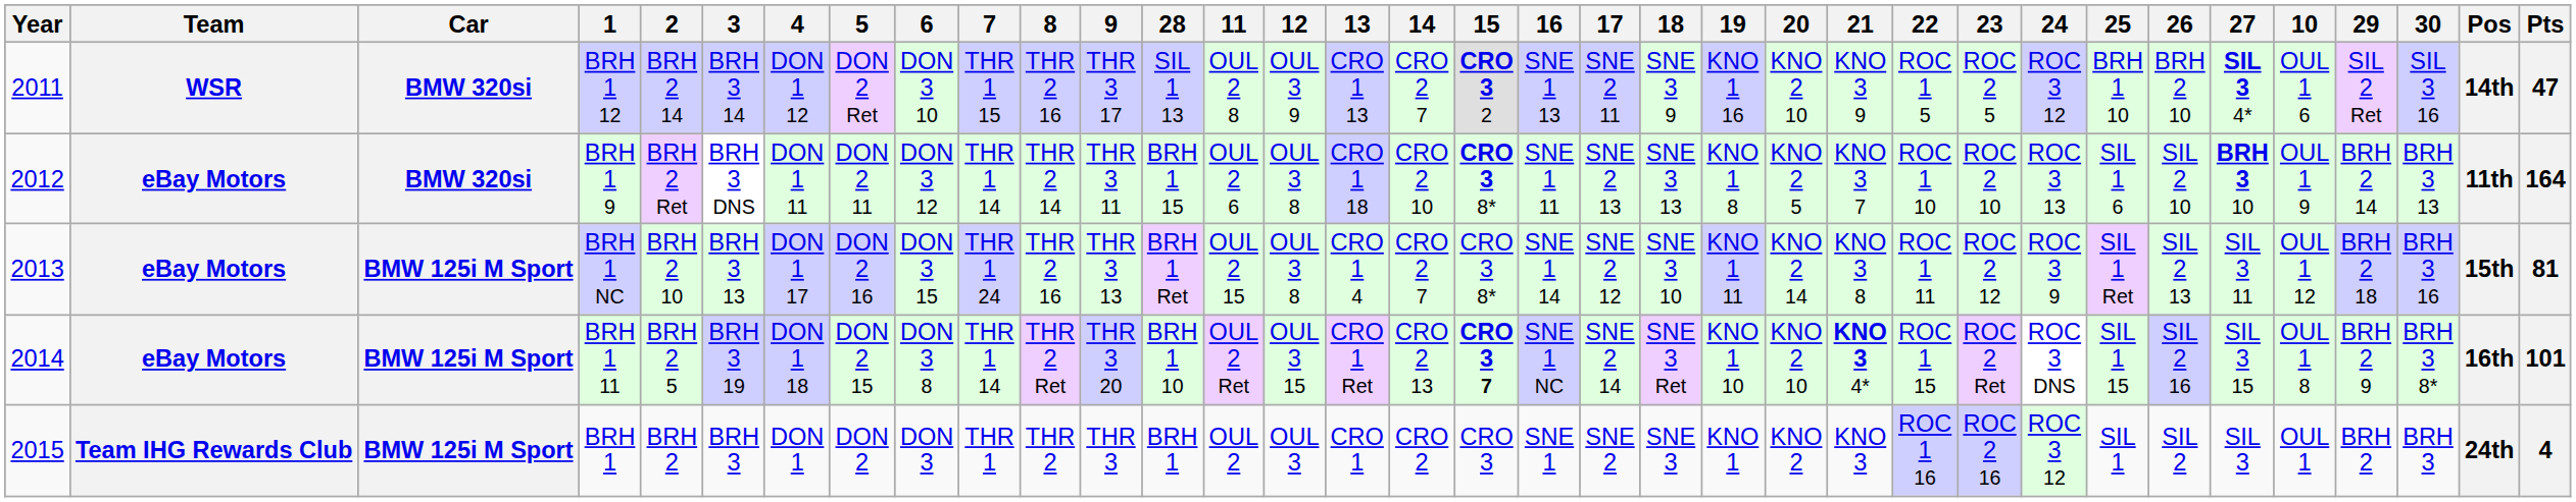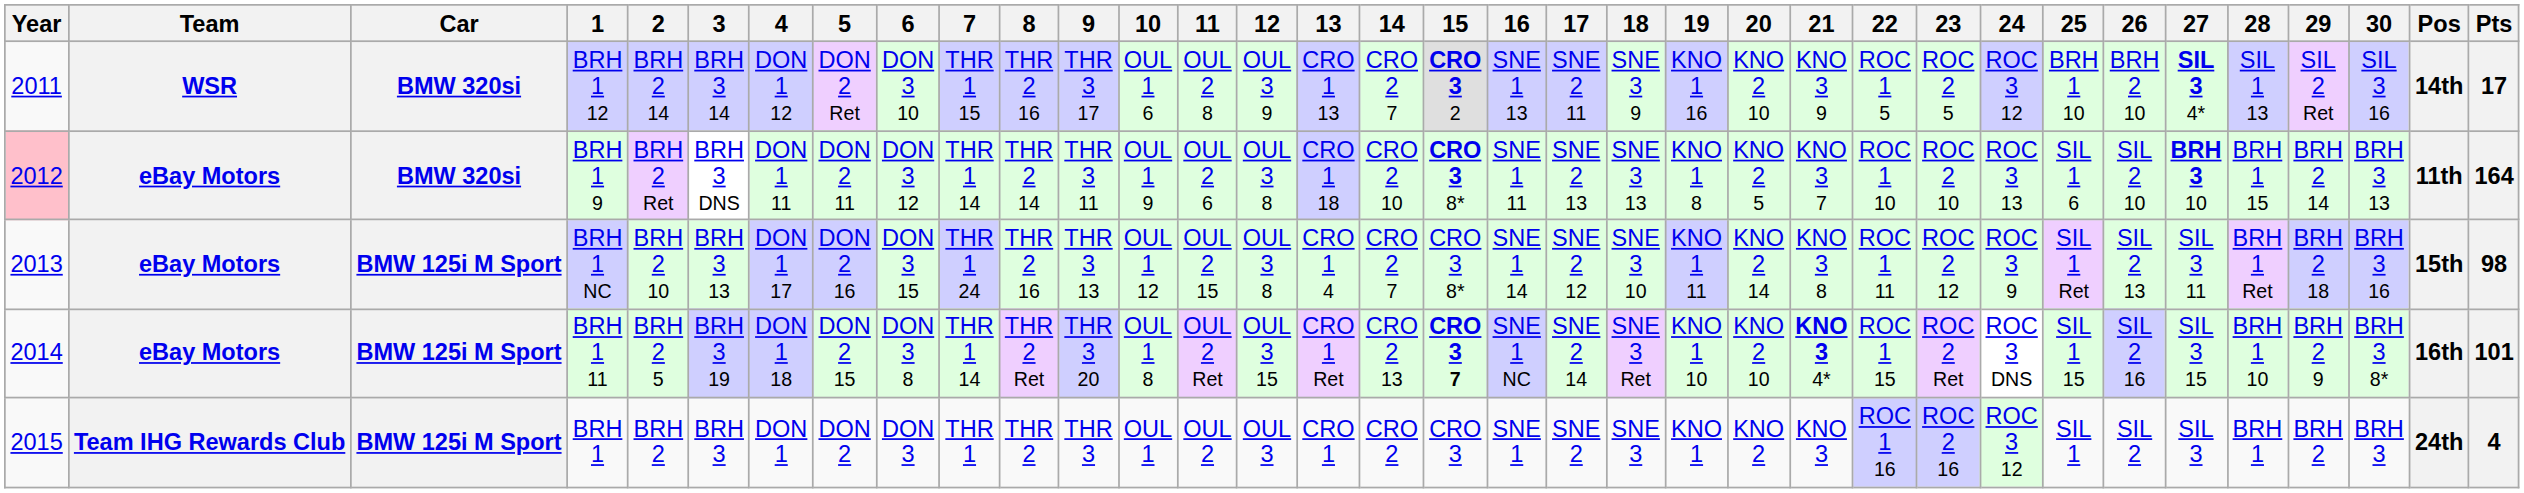columns swapped: 10 <-> 28
BRH 1 12 | Pts: 47 -> 17
BRH 1 9 | Year: no background -> pink background
BRH 1 NC | Pts: 81 -> 98
